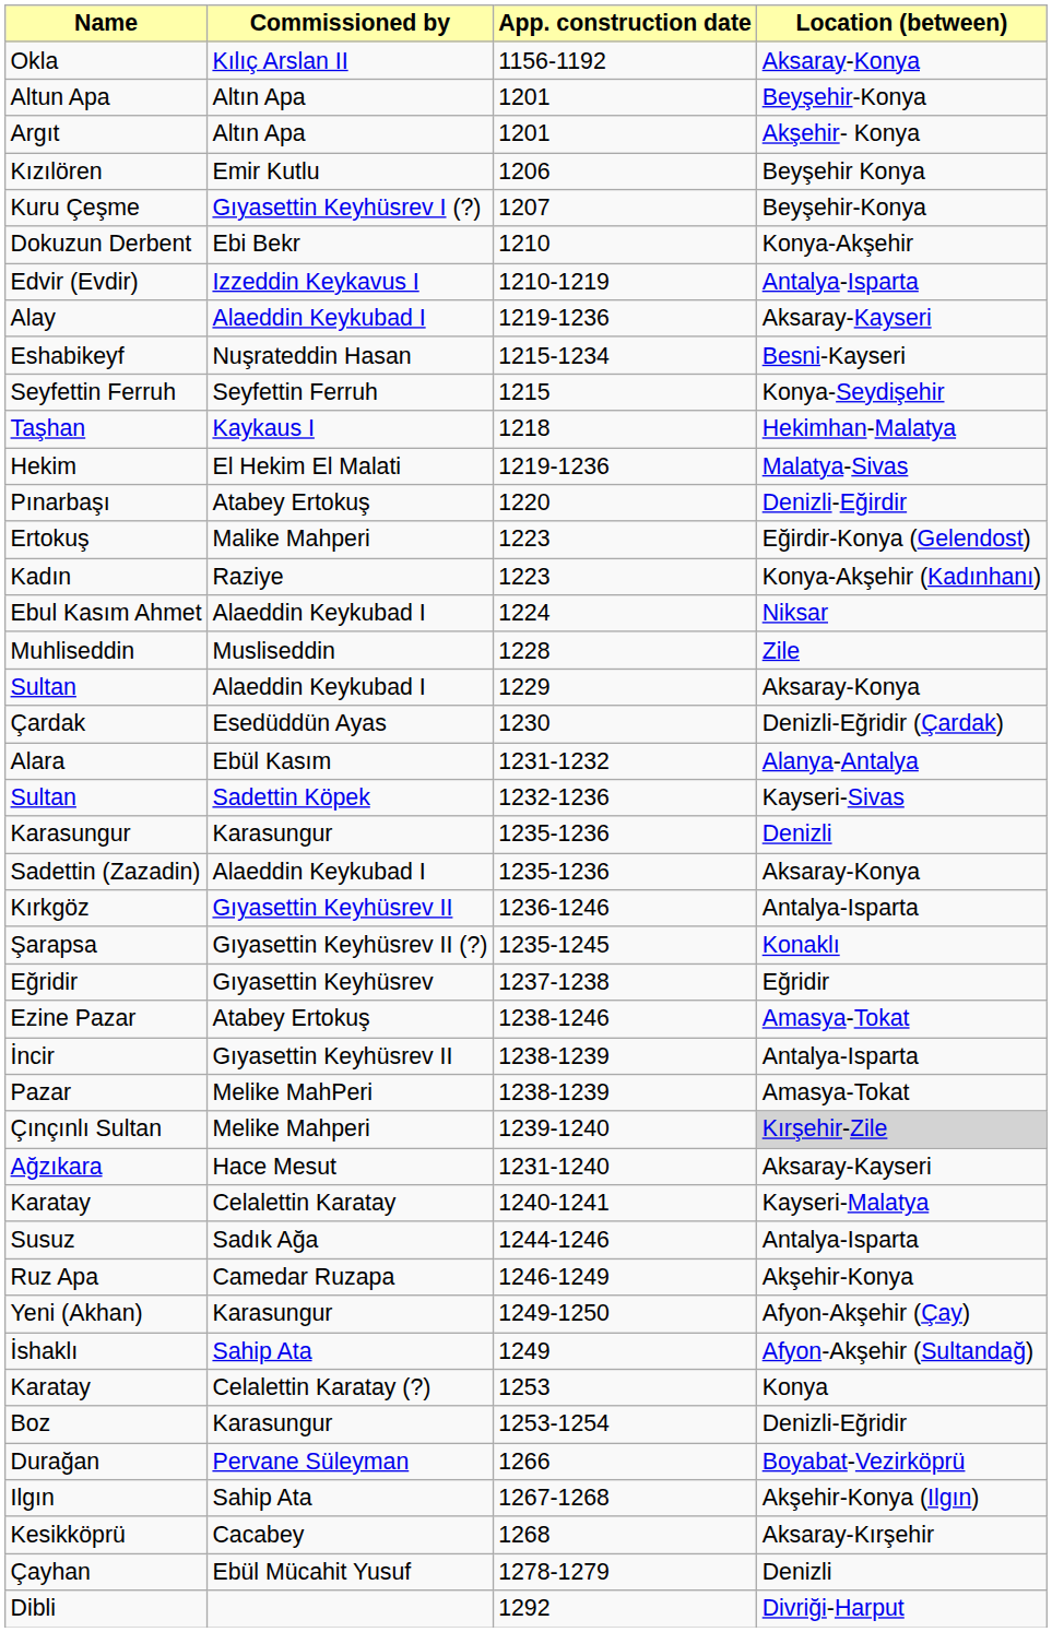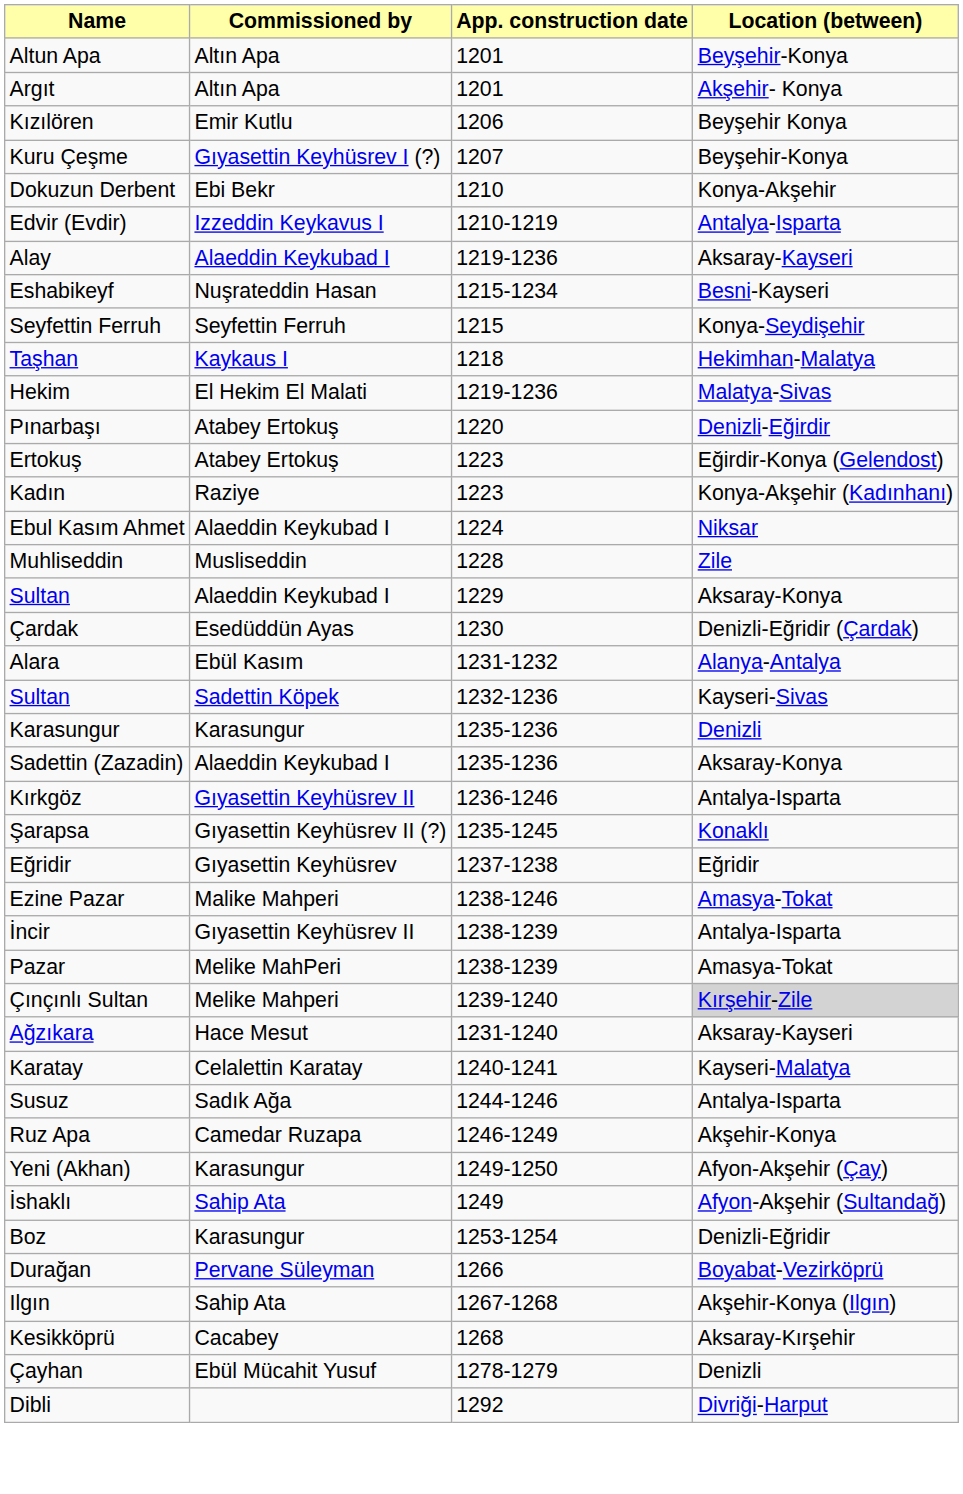- row: Okla | Kılıç Arslan II | 1156-1192 | Aksaray-Konya
Ertokuş | Commissioned by: Malike Mahperi -> Atabey Ertokuş
Ezine Pazar | Commissioned by: Atabey Ertokuş -> Malike Mahperi
- row: Karatay | Celalettin Karatay (?) | 1253 | Konya
